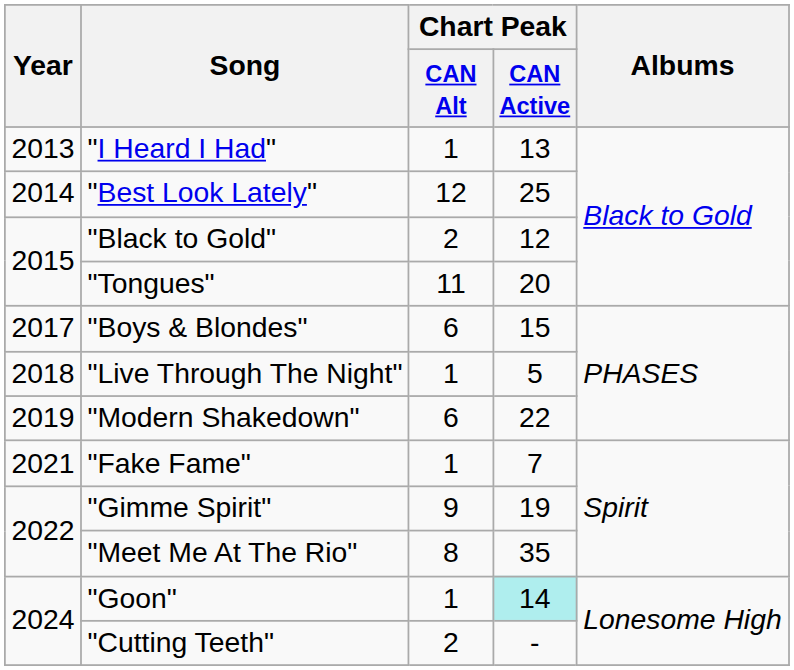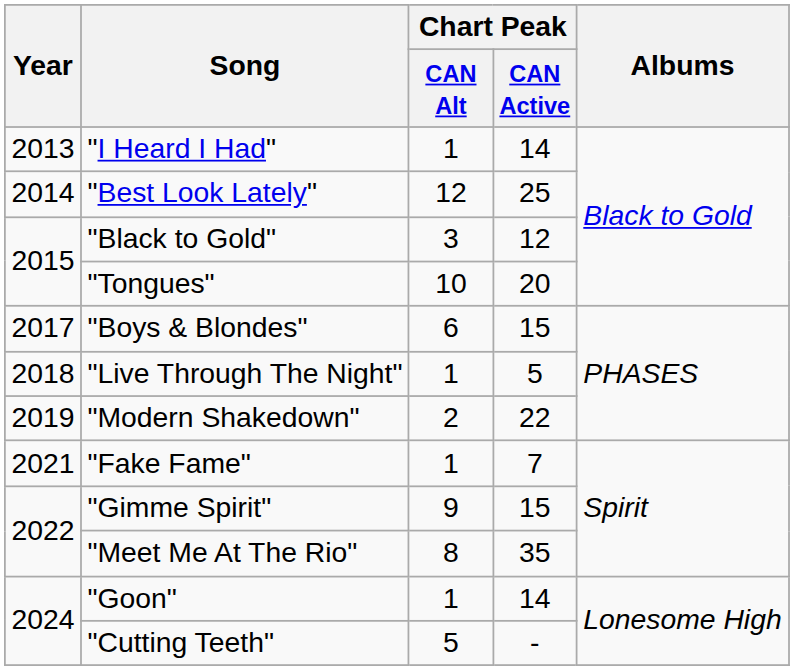"I Heard I Had" | Chart Peak / CAN Active: 13 -> 14
"Black to Gold" | Chart Peak / CAN Alt: 2 -> 3
"Tongues" | Chart Peak / CAN Alt: 11 -> 10
"Modern Shakedown" | Chart Peak / CAN Alt: 6 -> 2
"Gimme Spirit" | Chart Peak / CAN Active: 19 -> 15
"Goon" | Chart Peak / CAN Active: paleturquoise background -> no background
"Cutting Teeth" | Chart Peak / CAN Alt: 2 -> 5
